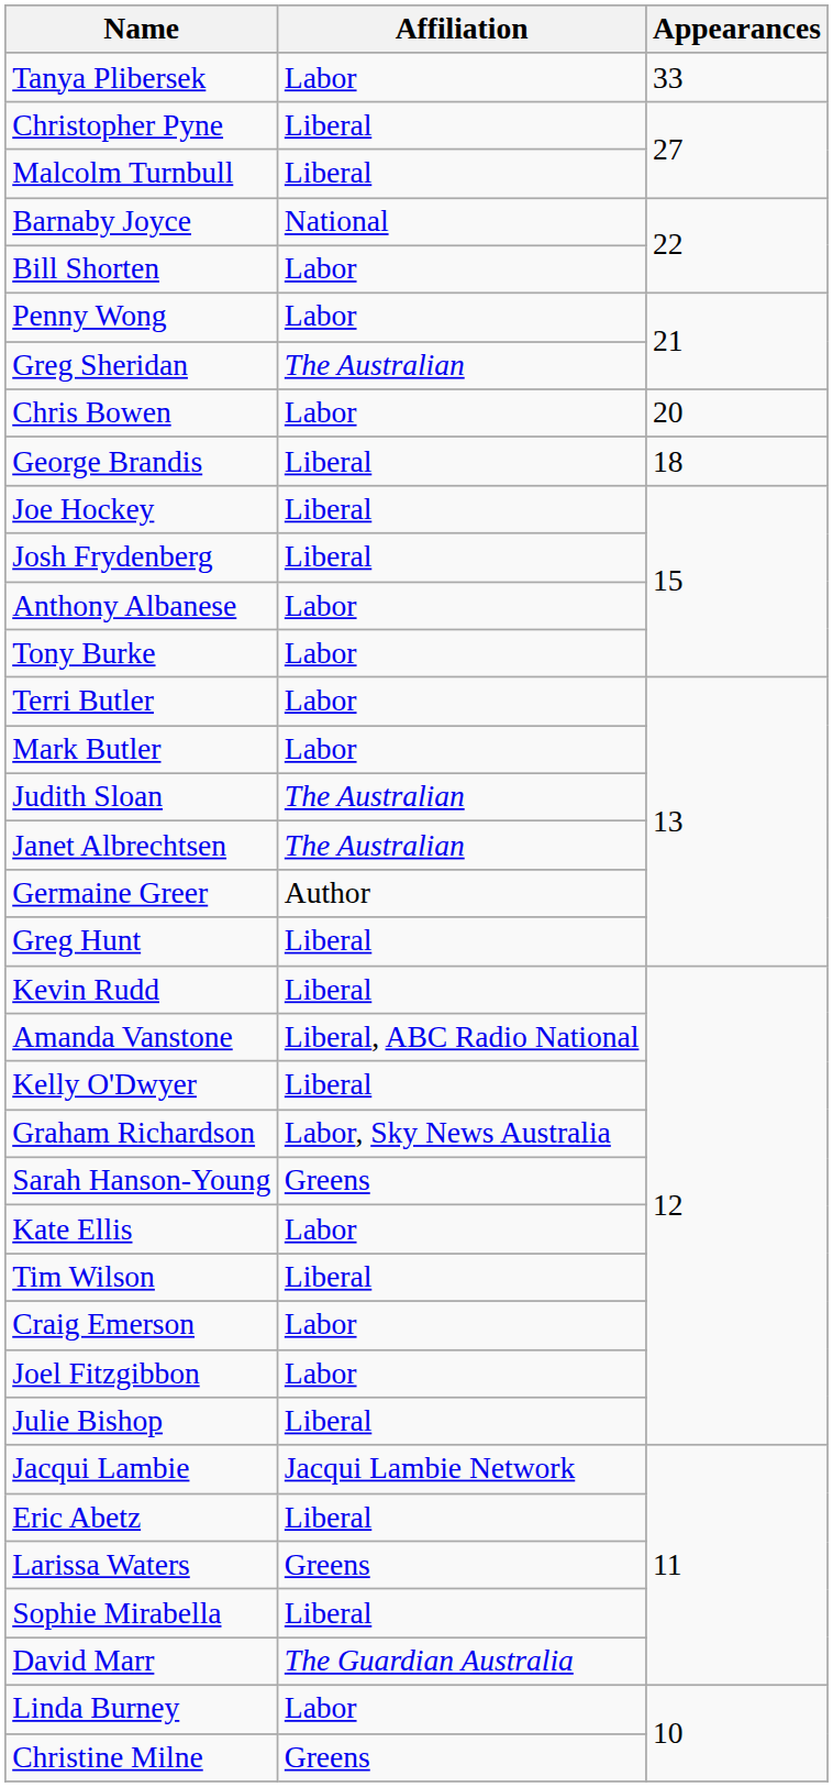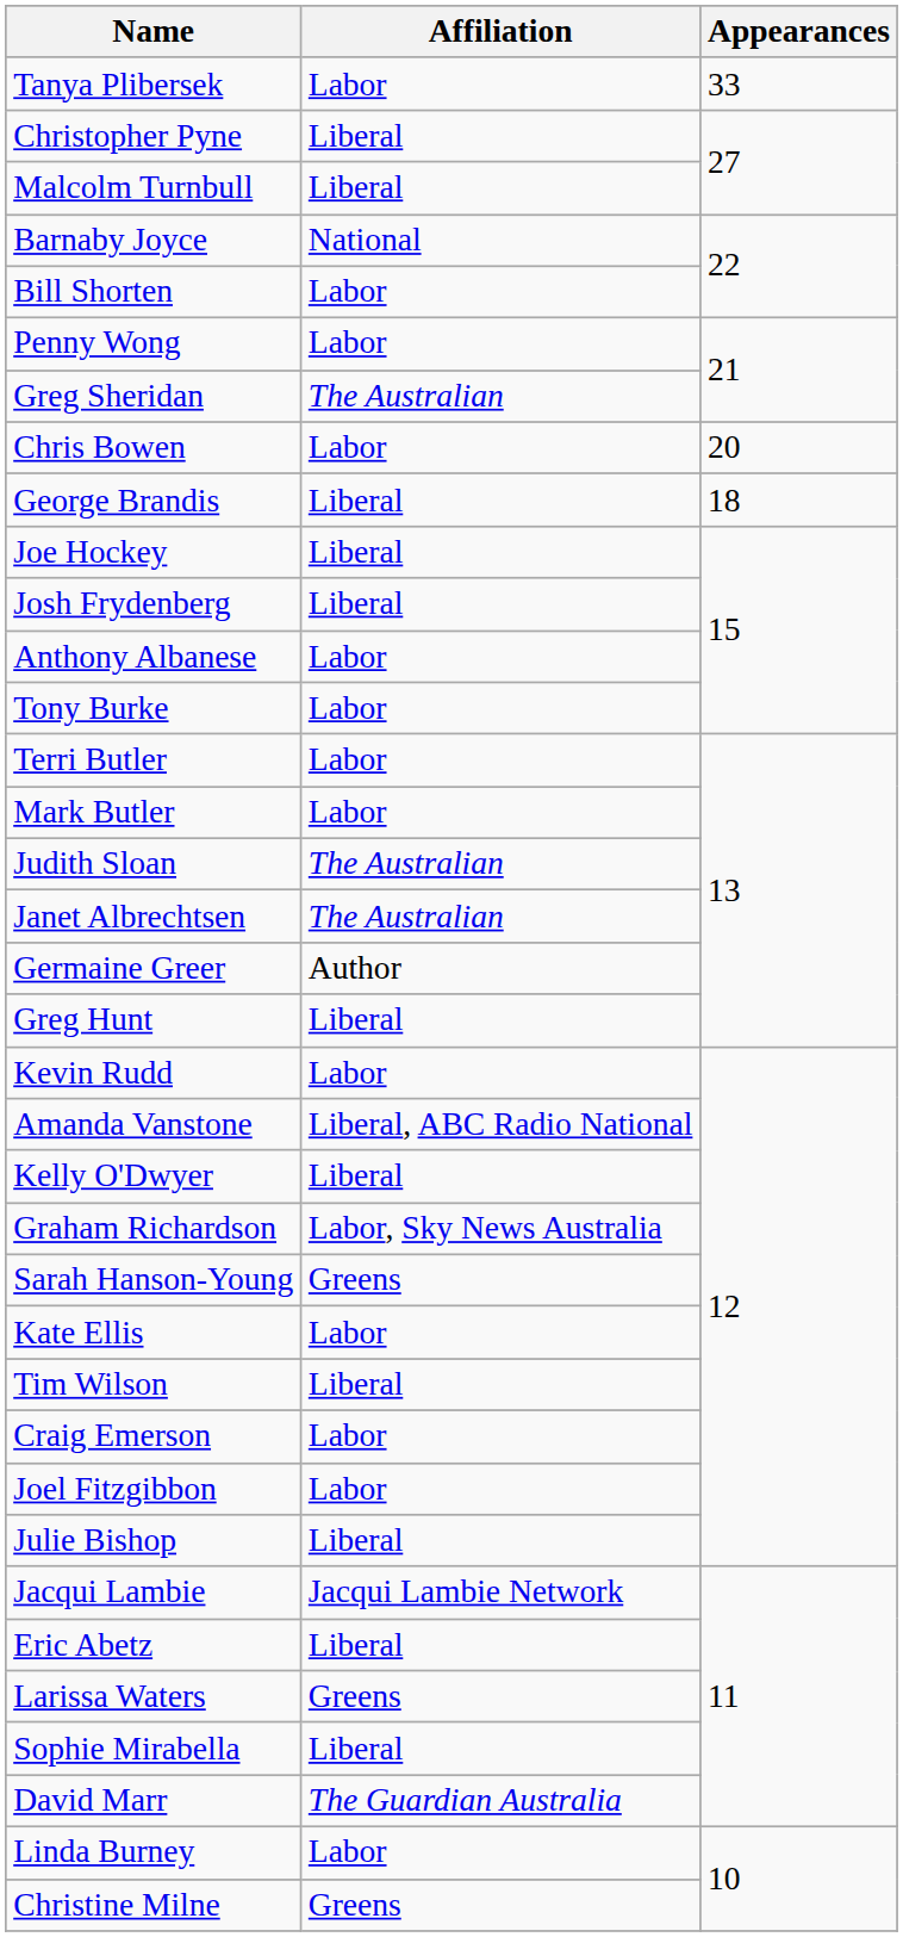Kevin Rudd | Affiliation: Liberal -> Labor
